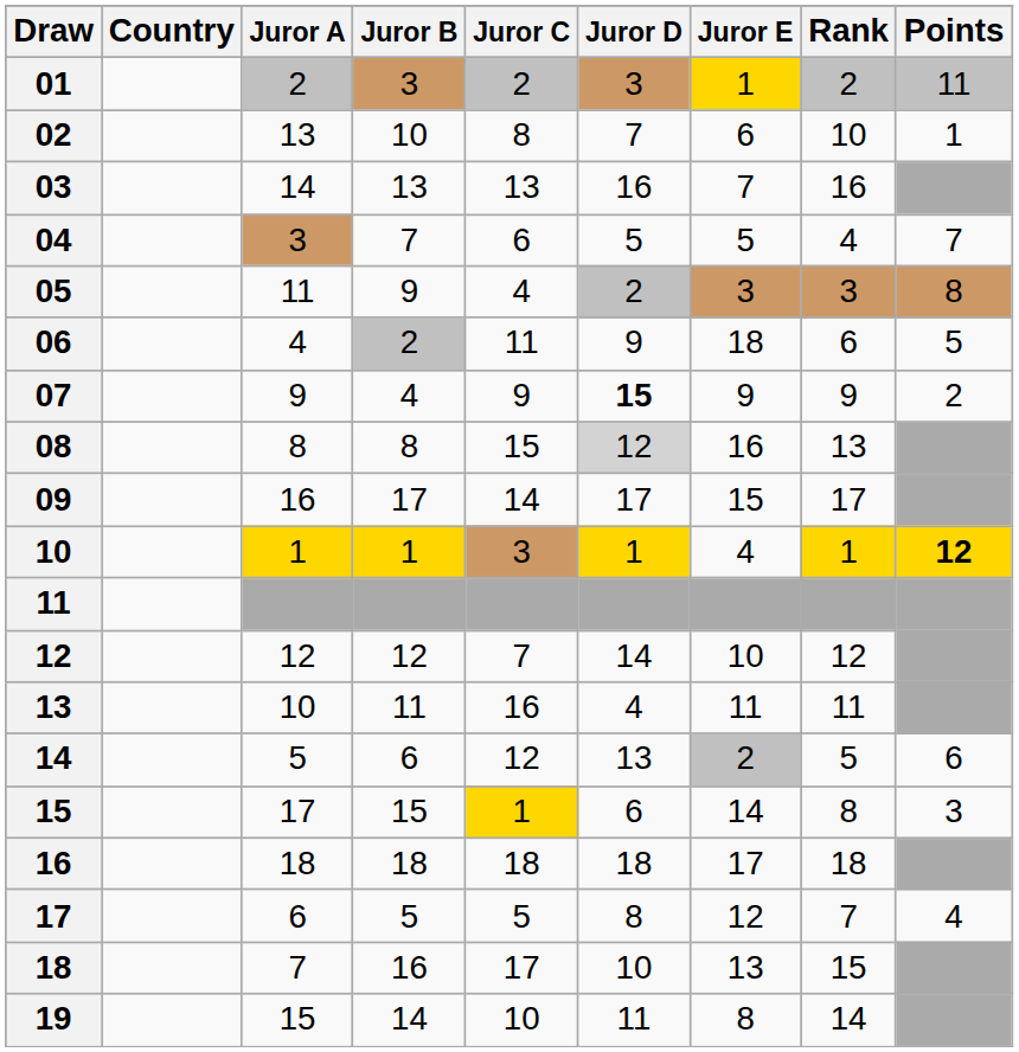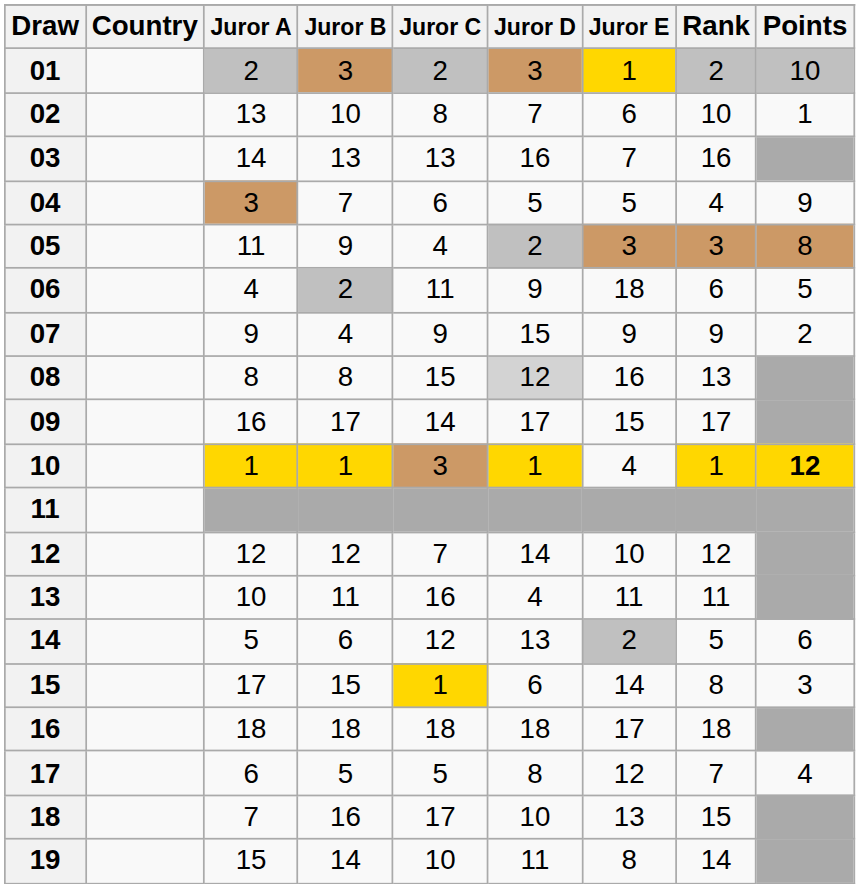01 | Points: 11 -> 10
04 | Points: 7 -> 9
07 | Juror D: bold -> normal
